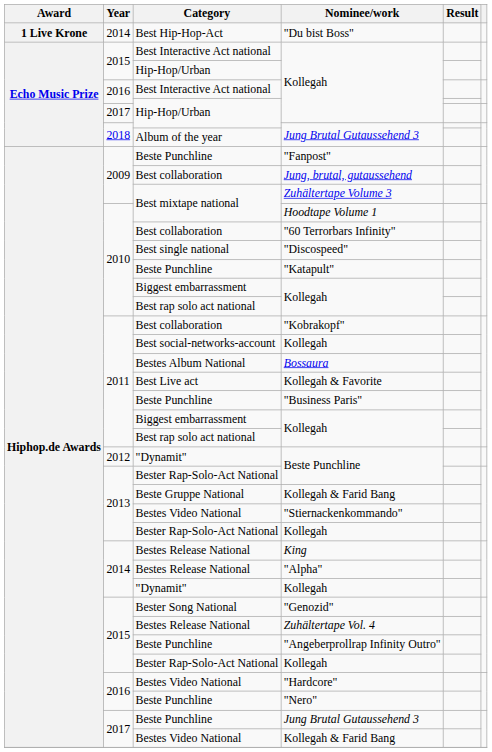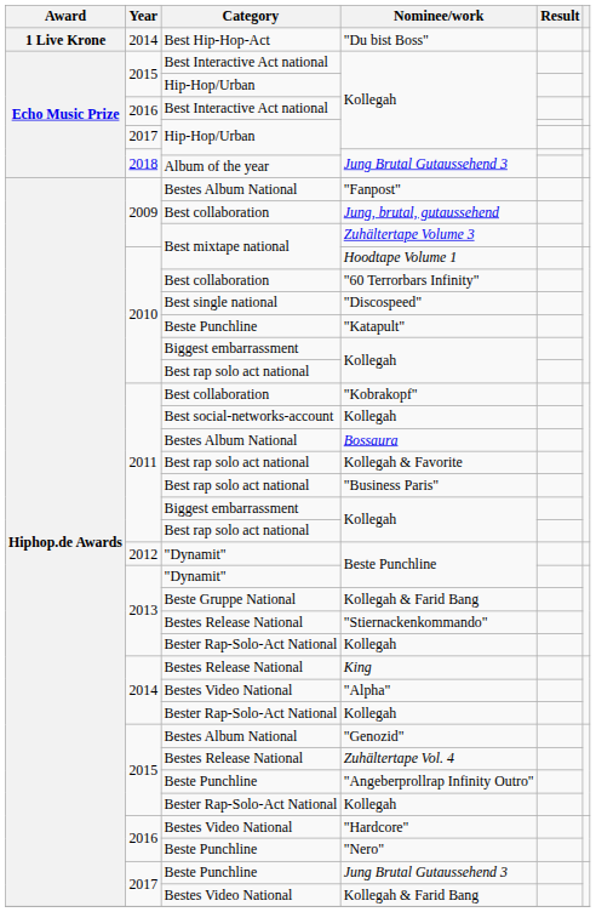"Fanpost" | Category: Beste Punchline -> Bestes Album National
Kollegah & Favorite | Category: Best Live act -> Best rap solo act national
"Business Paris" | Category: Beste Punchline -> Best rap solo act national
2013 / Beste Punchline | Category: Bester Rap-Solo-Act National -> "Dynamit"
"Stiernackenkommando" | Category: Bestes Video National -> Bestes Release National
"Alpha" | Category: Bestes Release National -> Bestes Video National
2014 / Kollegah | Category: "Dynamit" -> Bester Rap-Solo-Act National
"Genozid" | Category: Bester Song National -> Bestes Album National
